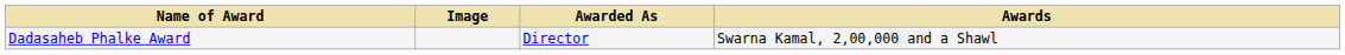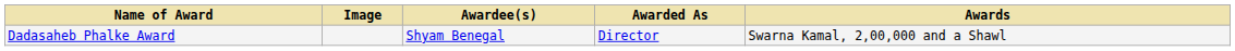+ column: Awardee(s) | Shyam Benegal
